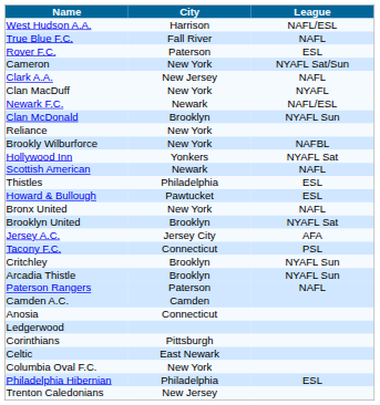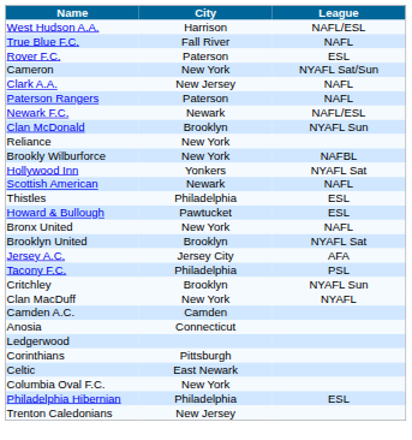rows swapped: Paterson Rangers <-> Clan MacDuff
Tacony F.C. | City: Connecticut -> Philadelphia
- row: Arcadia Thistle | Brooklyn | NYAFL Sun
